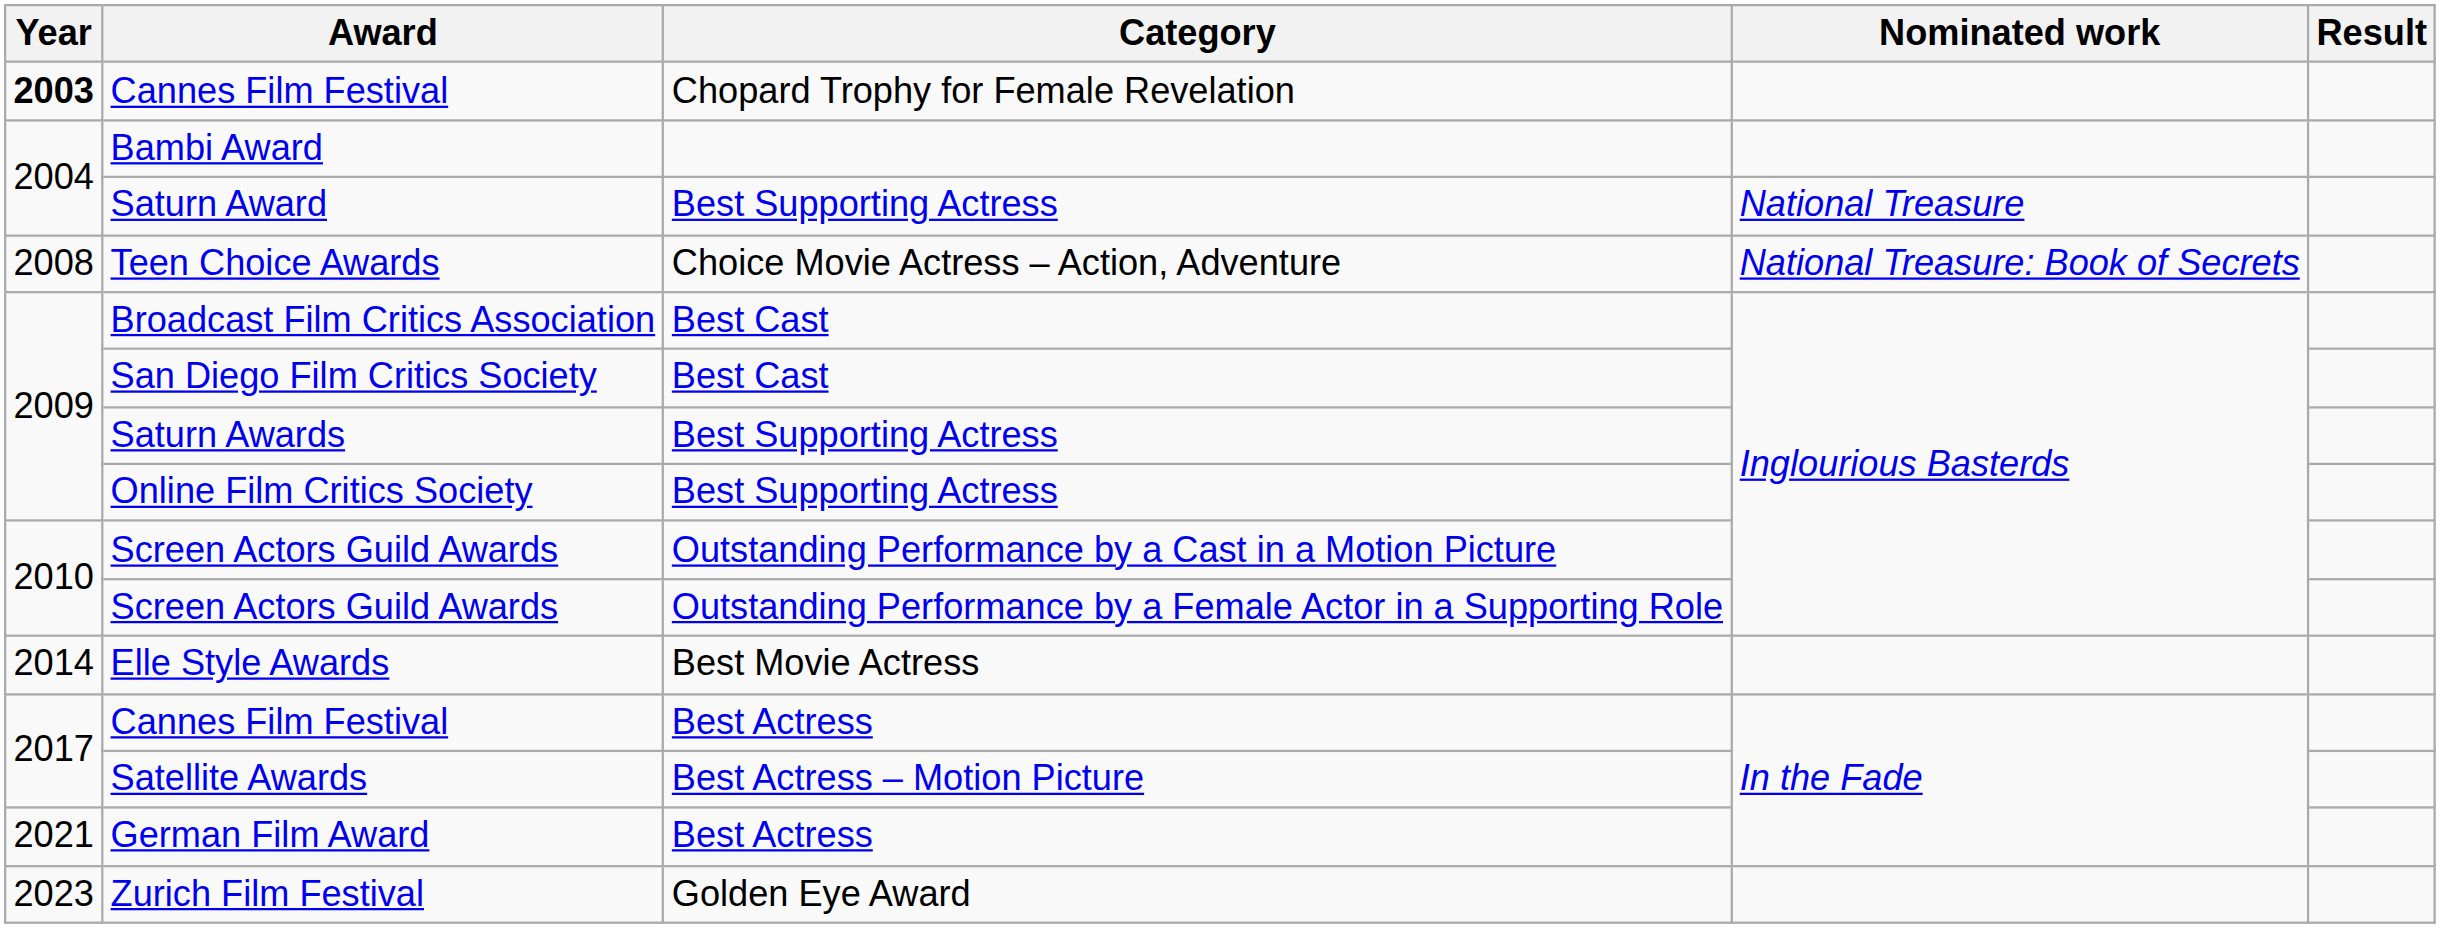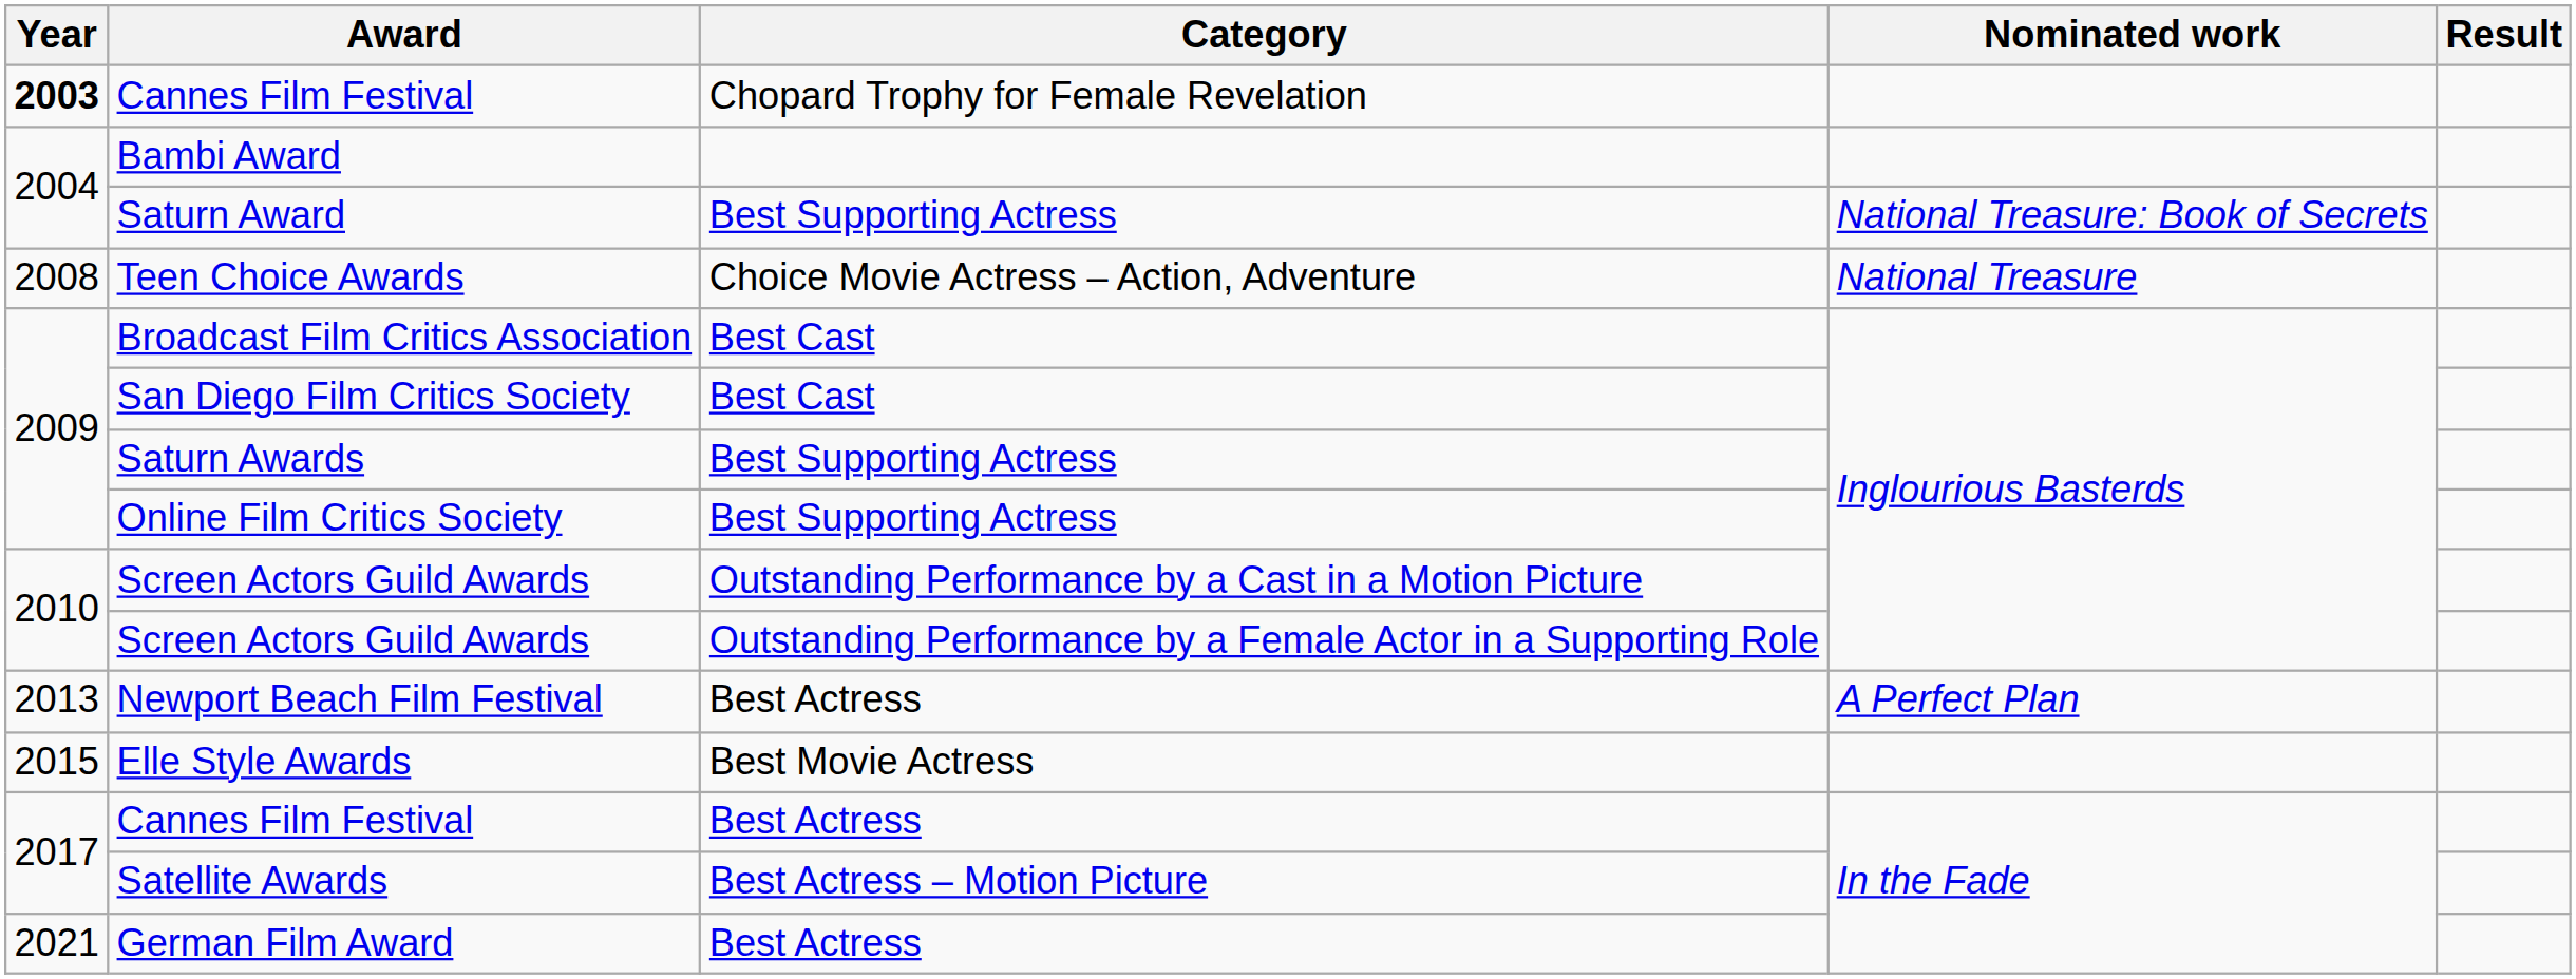Saturn Award | Nominated work: National Treasure -> National Treasure: Book of Secrets
Teen Choice Awards | Nominated work: National Treasure: Book of Secrets -> National Treasure
+ row: 2013 | Newport Beach Film Festival | Best Actress | A Perfect Plan
Elle Style Awards | Year: 2014 -> 2015
- row: 2023 | Zurich Film Festival | Golden Eye Award
